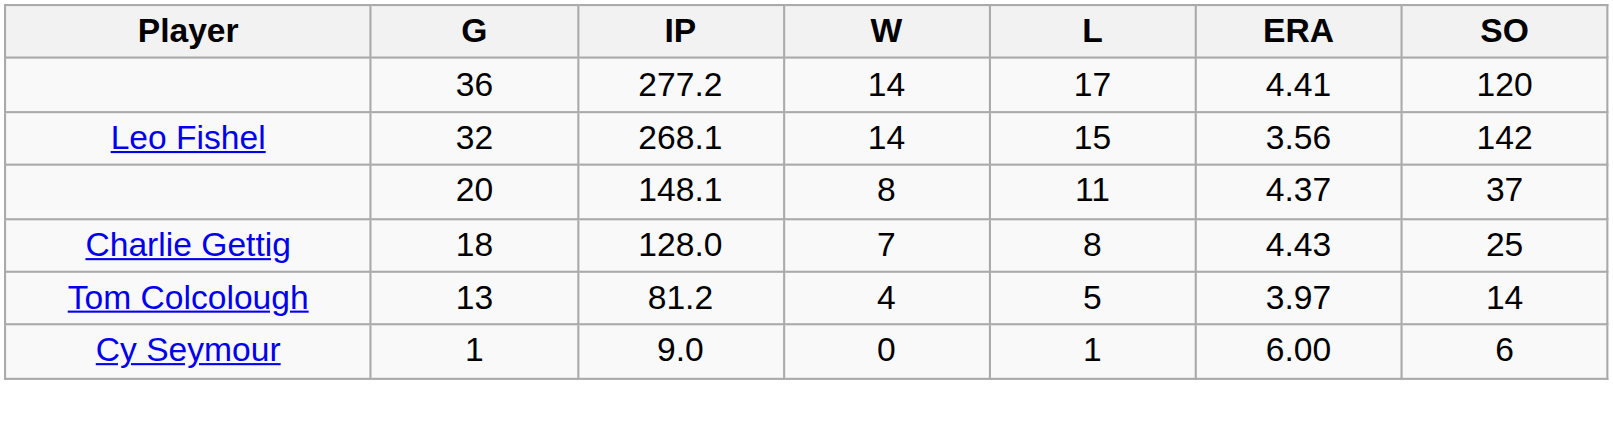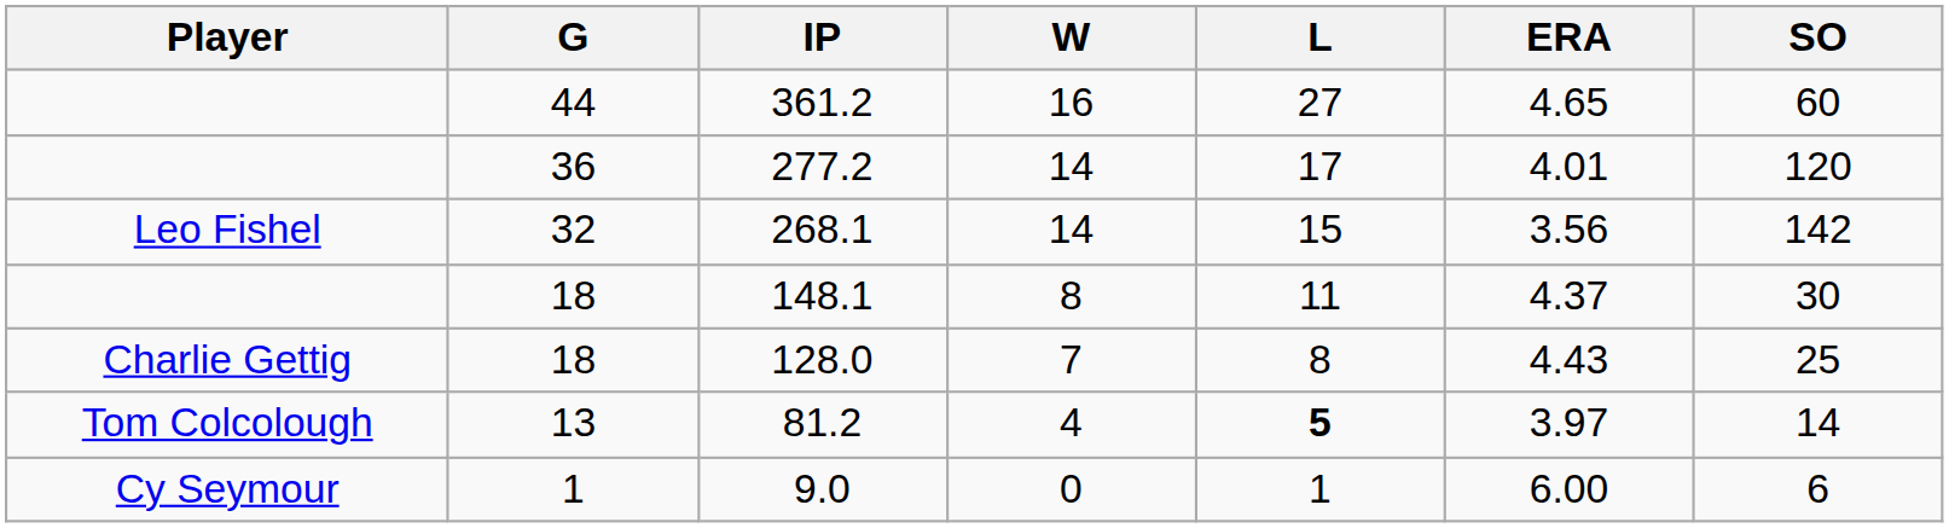+ row: 44 | 361.2 | 16 | 27 | 4.65 | 60
277.2 | ERA: 4.41 -> 4.01
148.1 | G: 20 -> 18
148.1 | SO: 37 -> 30
81.2 | L: normal -> bold
